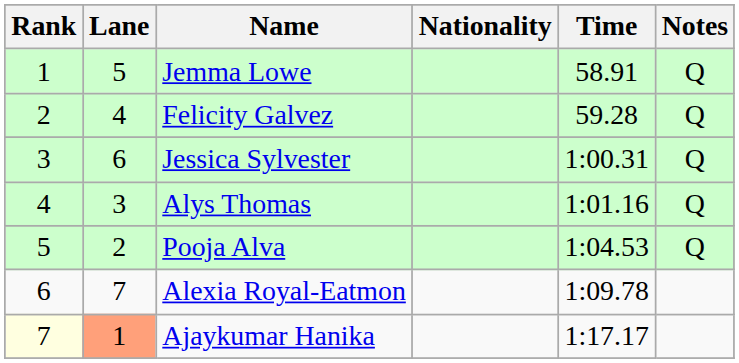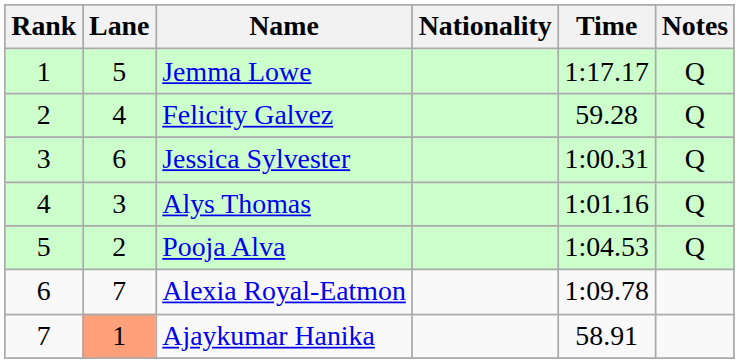Jemma Lowe | Time: 58.91 -> 1:17.17
Ajaykumar Hanika | Rank: lightyellow background -> no background
Ajaykumar Hanika | Time: 1:17.17 -> 58.91
